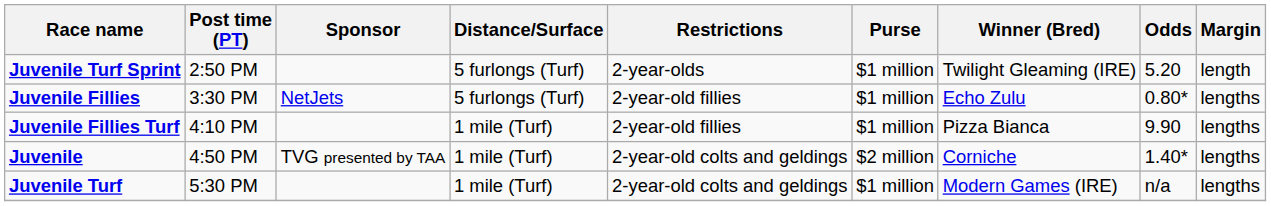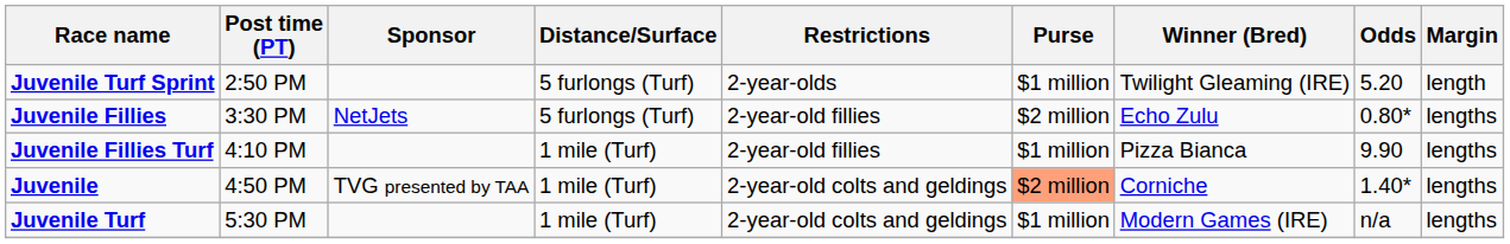Juvenile Fillies | Purse: $1 million -> $2 million
Juvenile | Purse: no background -> lightsalmon background
